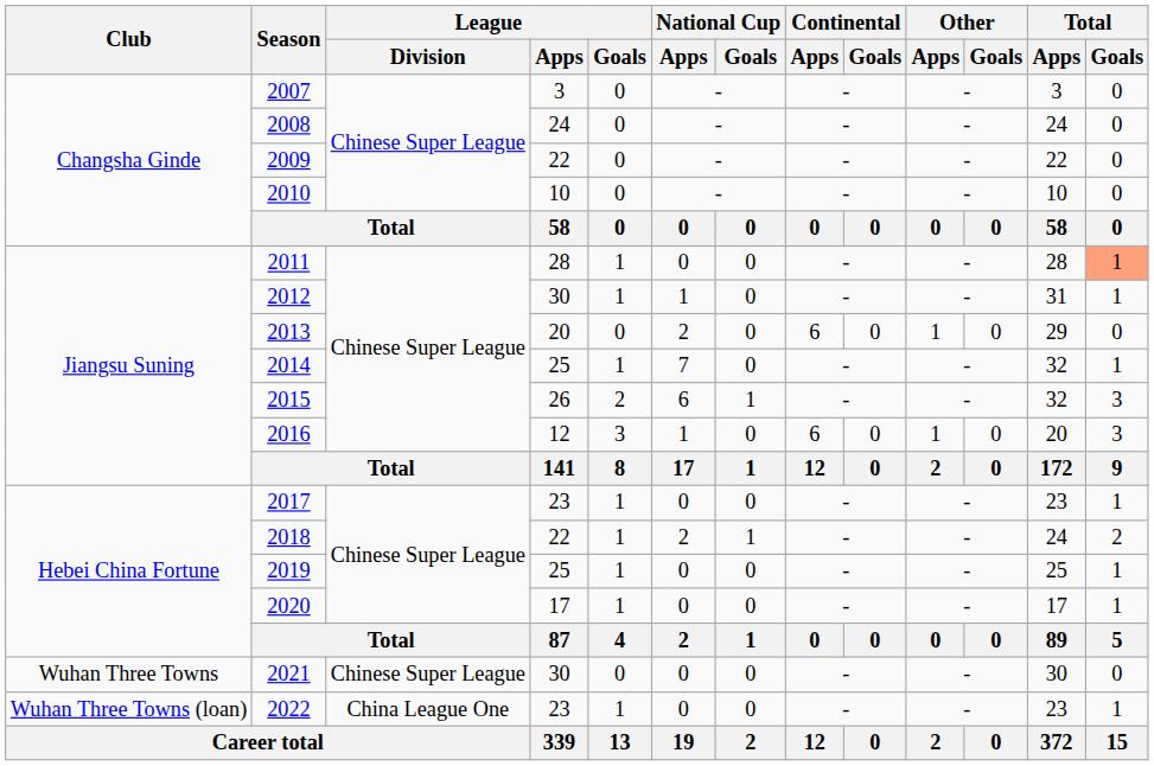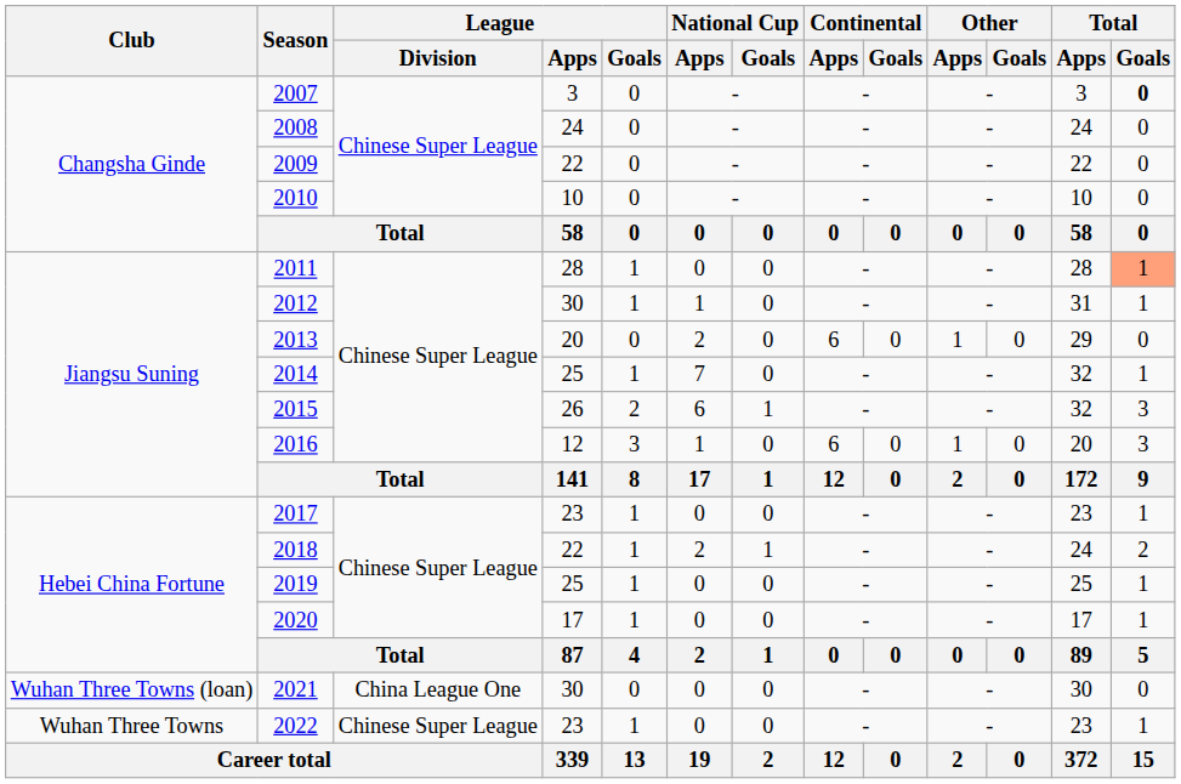2007 | Total / Goals: normal -> bold
2021 | Club: Wuhan Three Towns -> Wuhan Three Towns (loan)
2021 | League / Division: Chinese Super League -> China League One
2022 | Club: Wuhan Three Towns (loan) -> Wuhan Three Towns
2022 | League / Division: China League One -> Chinese Super League
